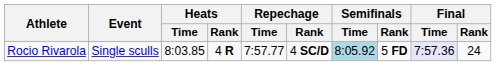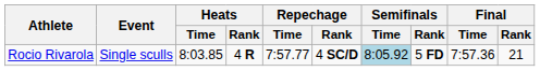Rocio Rivarola | Final / Time: lavender background -> no background
Rocio Rivarola | Final / Rank: 24 -> 21
